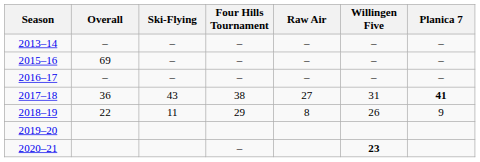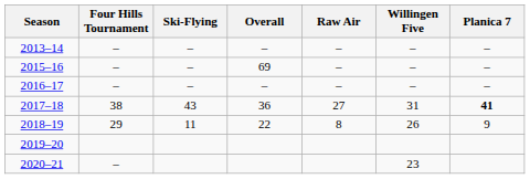columns swapped: Overall <-> Four Hills Tournament
2020–21 | Willingen Five: bold -> normal
